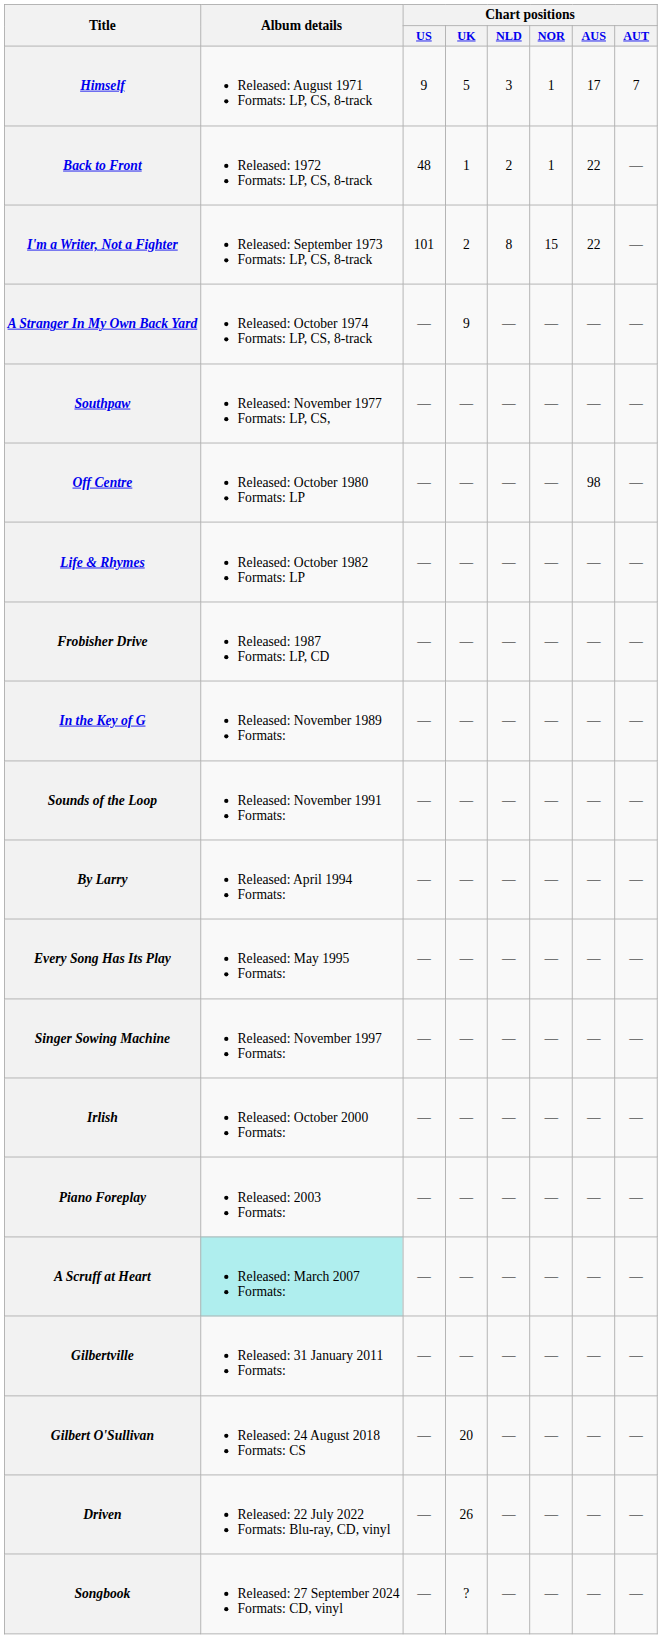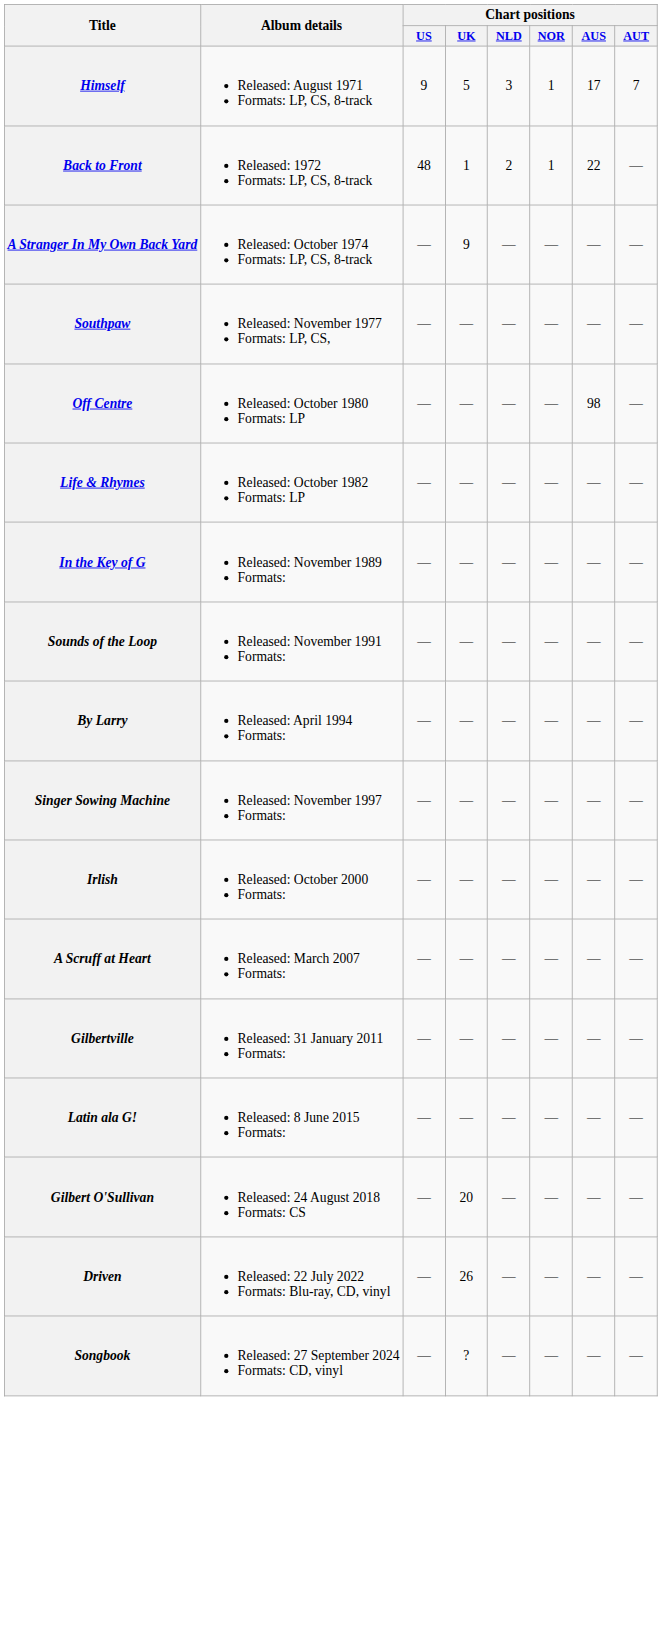- row: I'm a Writer, Not a Fighter | Released: September 1973 Formats: LP, CS, 8-track | 101 | 2 | 8 | 15 | 22 | —
- row: Frobisher Drive | Released: 1987 Formats: LP, CD | — | — | — | — | — | —
- row: Every Song Has Its Play | Released: May 1995 Formats: | — | — | — | — | — | —
- row: Piano Foreplay | Released: 2003 Formats: | — | — | — | — | — | —
A Scruff at Heart | Album details: paleturquoise background -> no background
+ row: Latin ala G! | Released: 8 June 2015 Formats: | — | — | — | — | — | —
